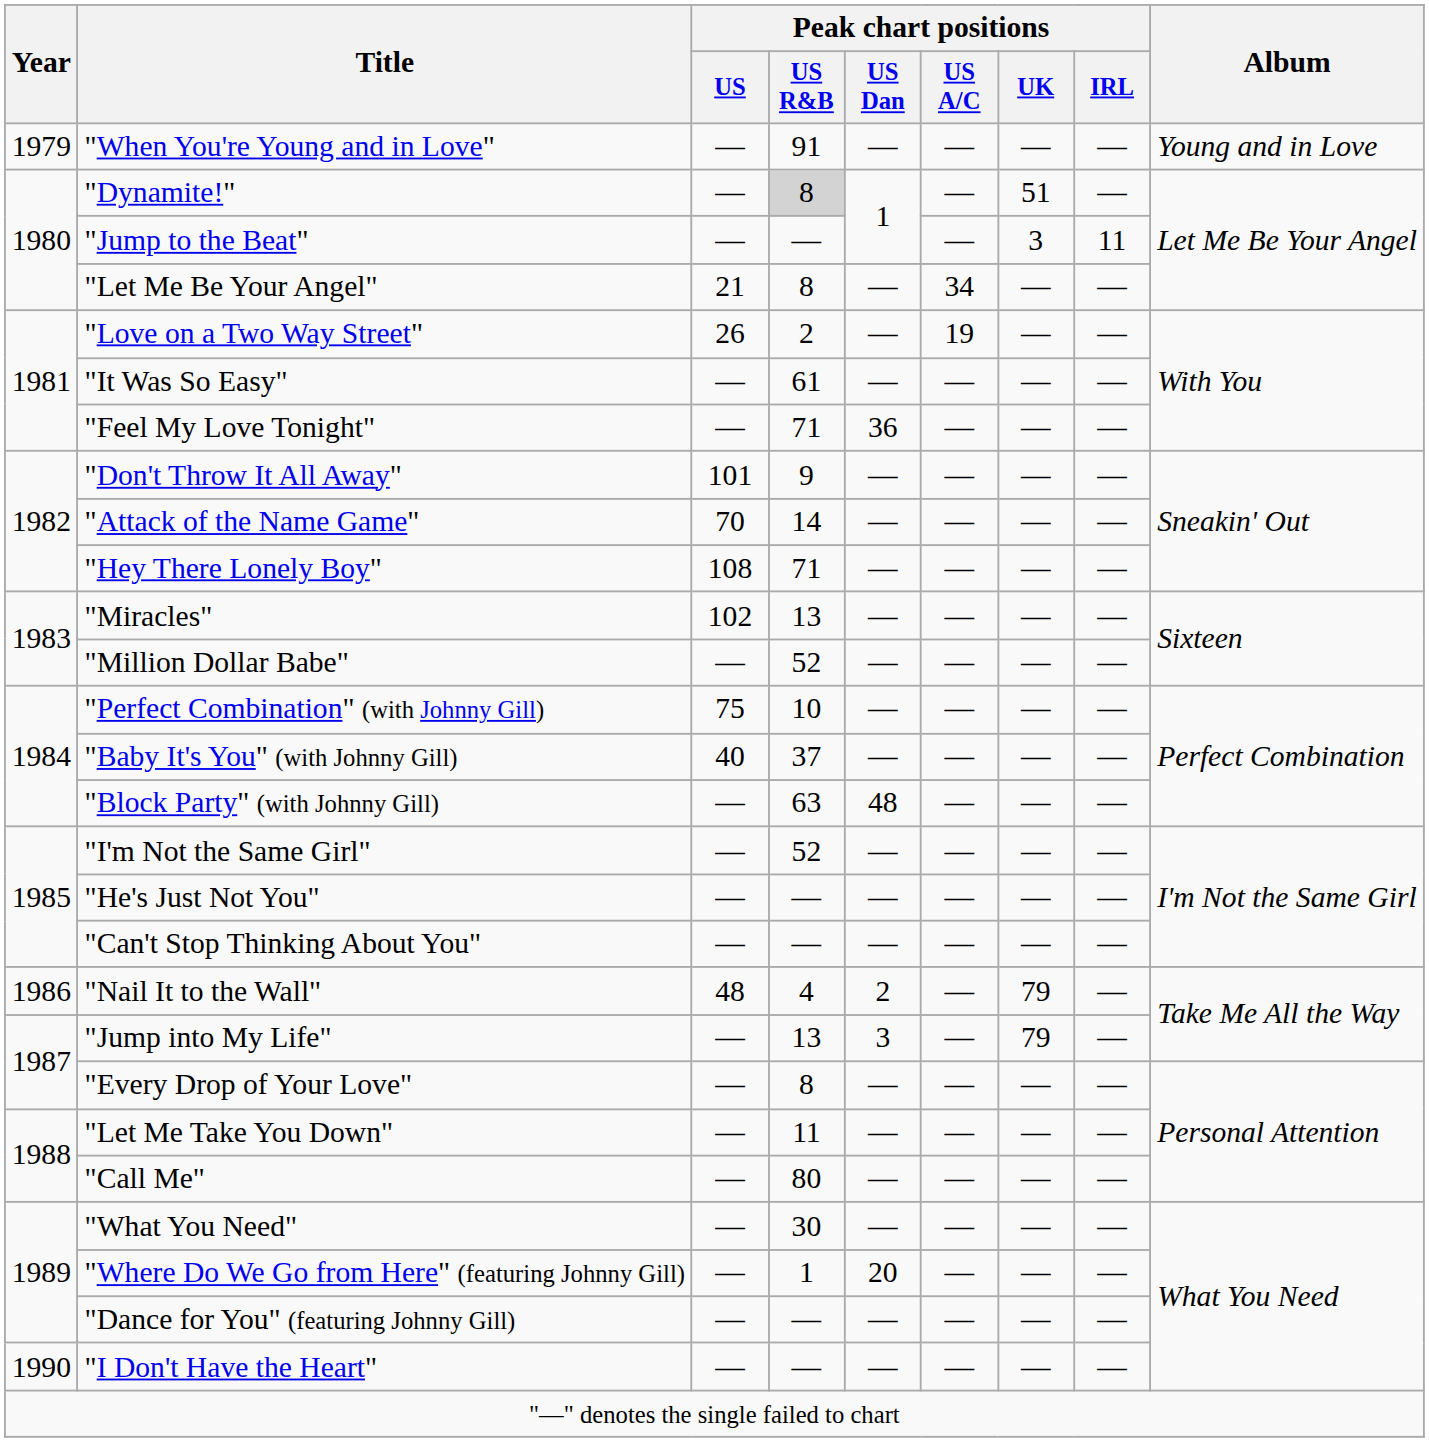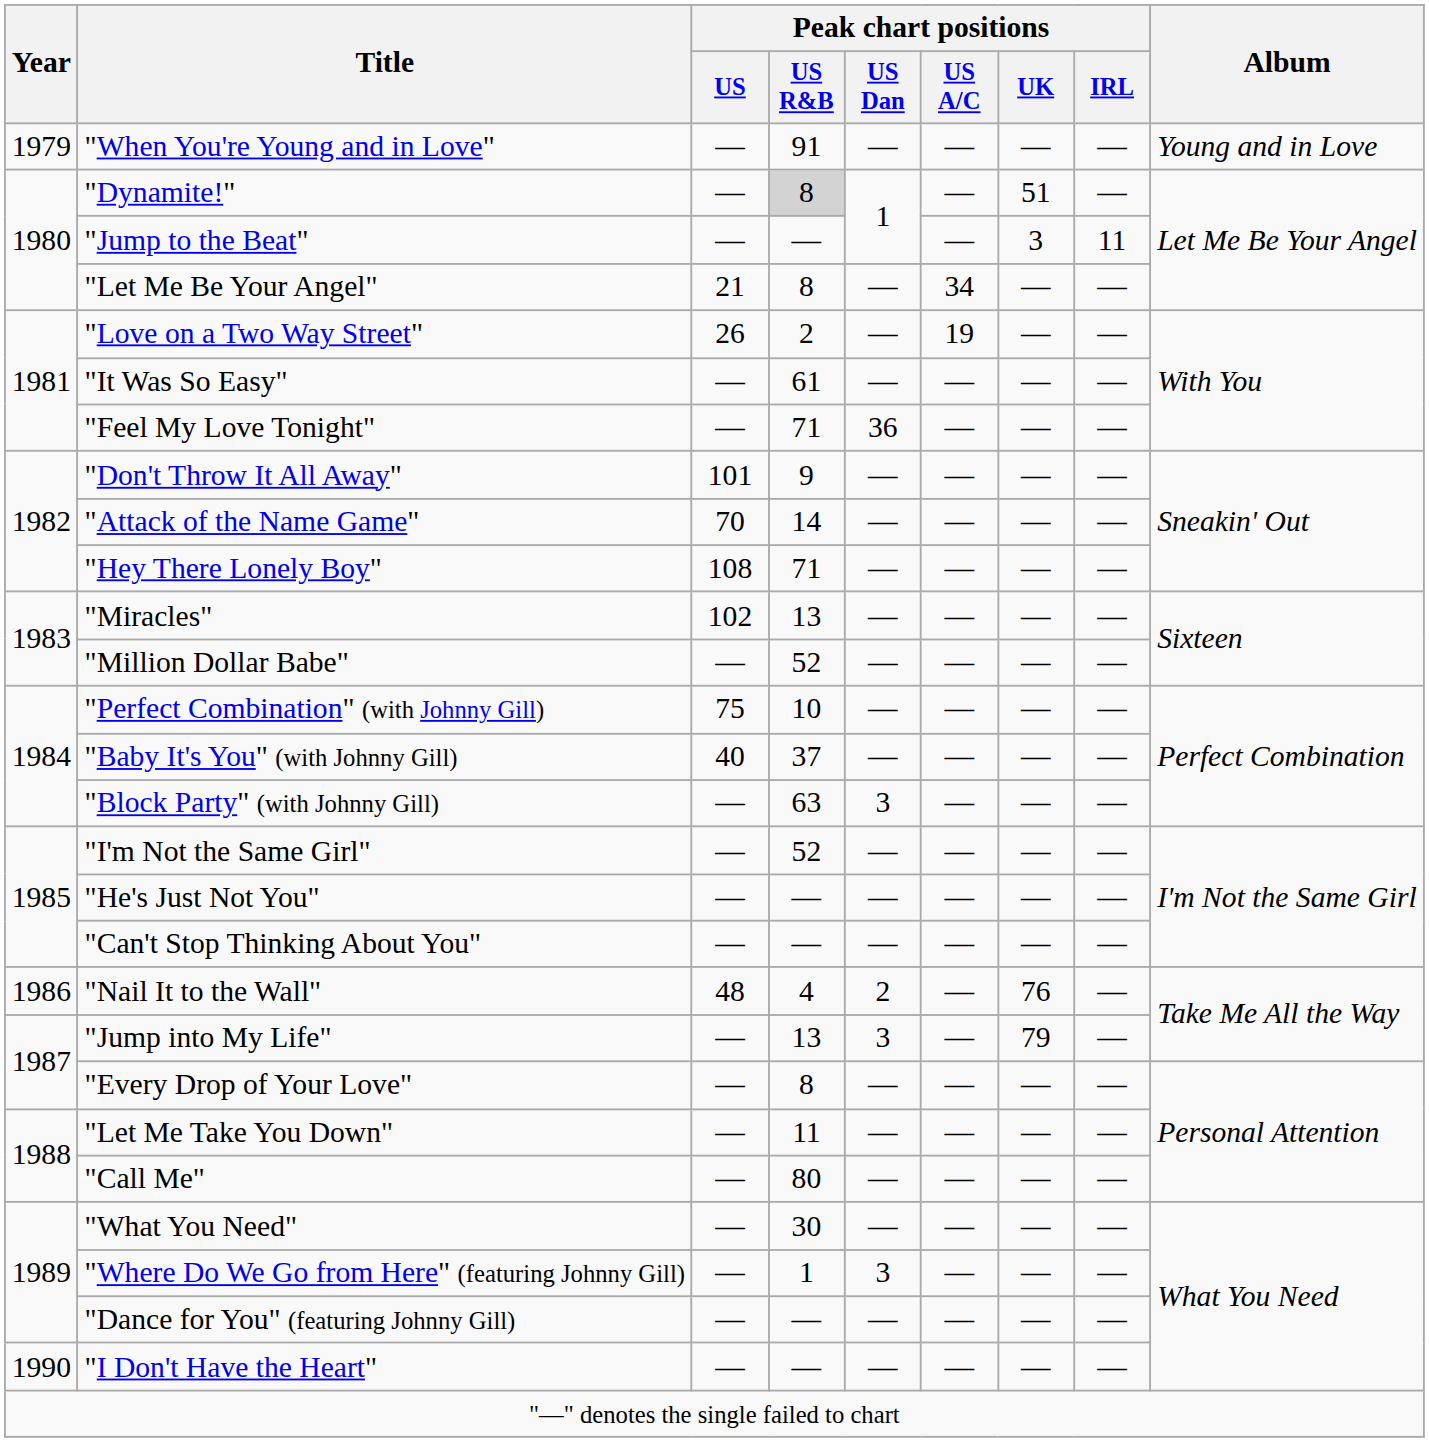"Block Party" (with Johnny Gill) | Peak chart positions / US Dan: 48 -> 3
"Nail It to the Wall" | Peak chart positions / UK: 79 -> 76
"Where Do We Go from Here" (featuring Johnny Gill) | Peak chart positions / US Dan: 20 -> 3
